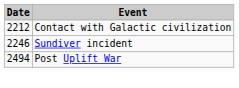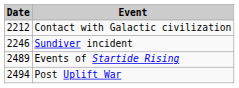+ row: 2489 | Events of Startide Rising
